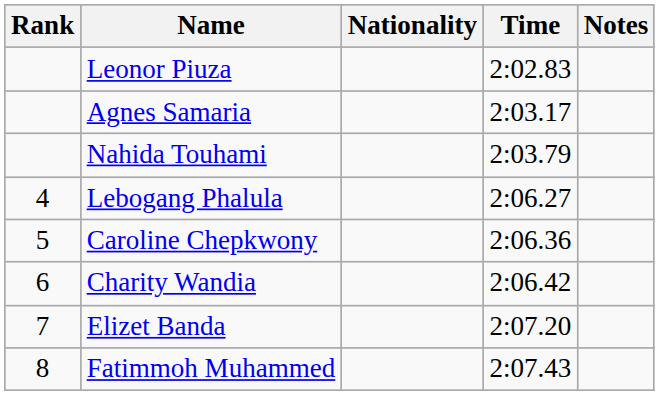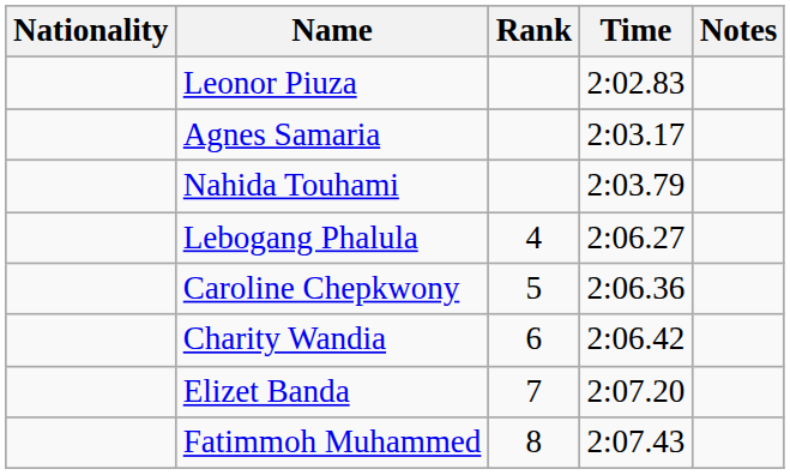columns swapped: Rank <-> Nationality
